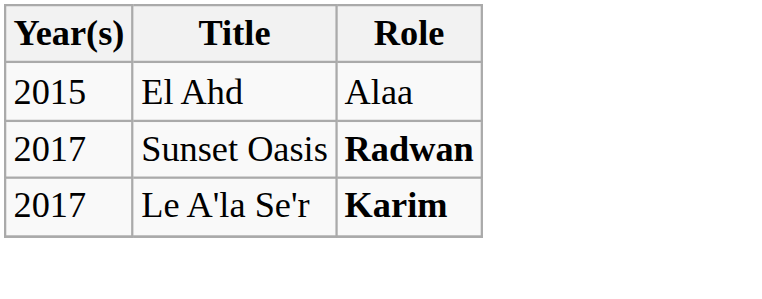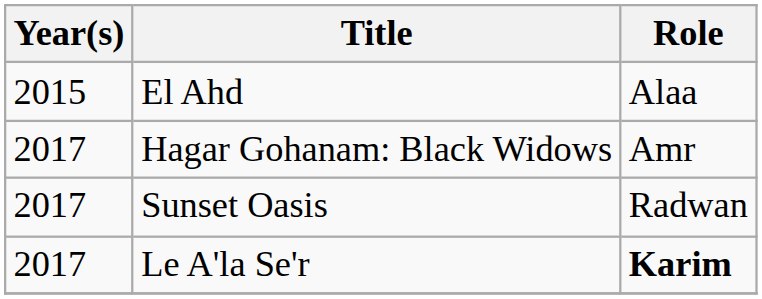+ row: 2017 | Hagar Gohanam: Black Widows | Amr
Sunset Oasis | Role: bold -> normal
